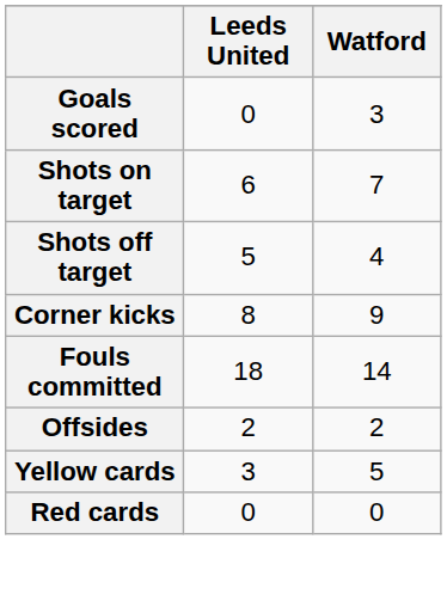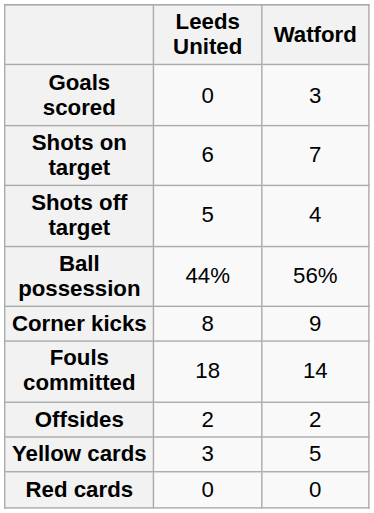+ row: Ball possession | 44% | 56%
